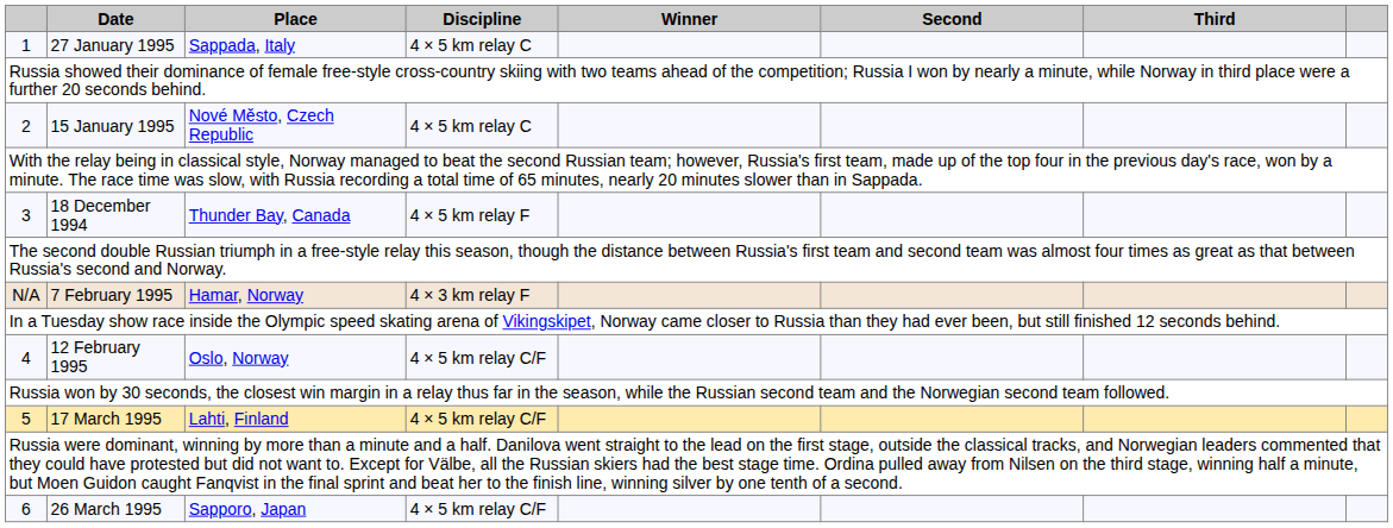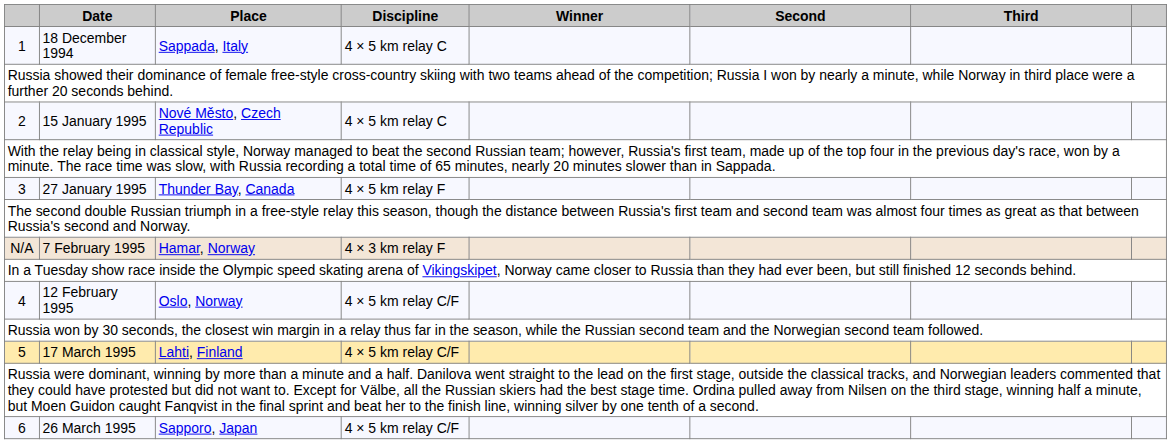1 | Date: 27 January 1995 -> 18 December 1994
3 | Date: 18 December 1994 -> 27 January 1995
